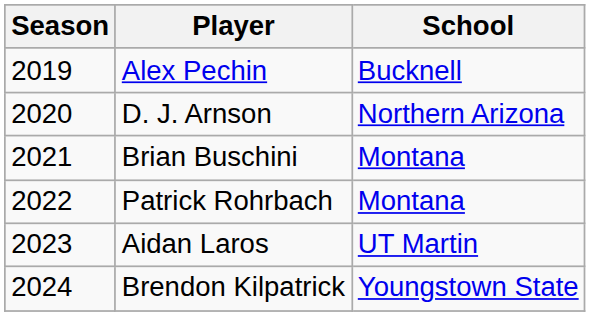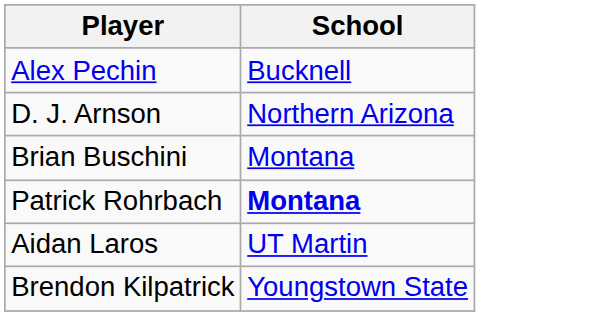- column: Season | 2019 | 2020 | 2021 | 2022 | 2023 | 2024
Patrick Rohrbach | School: normal -> bold
